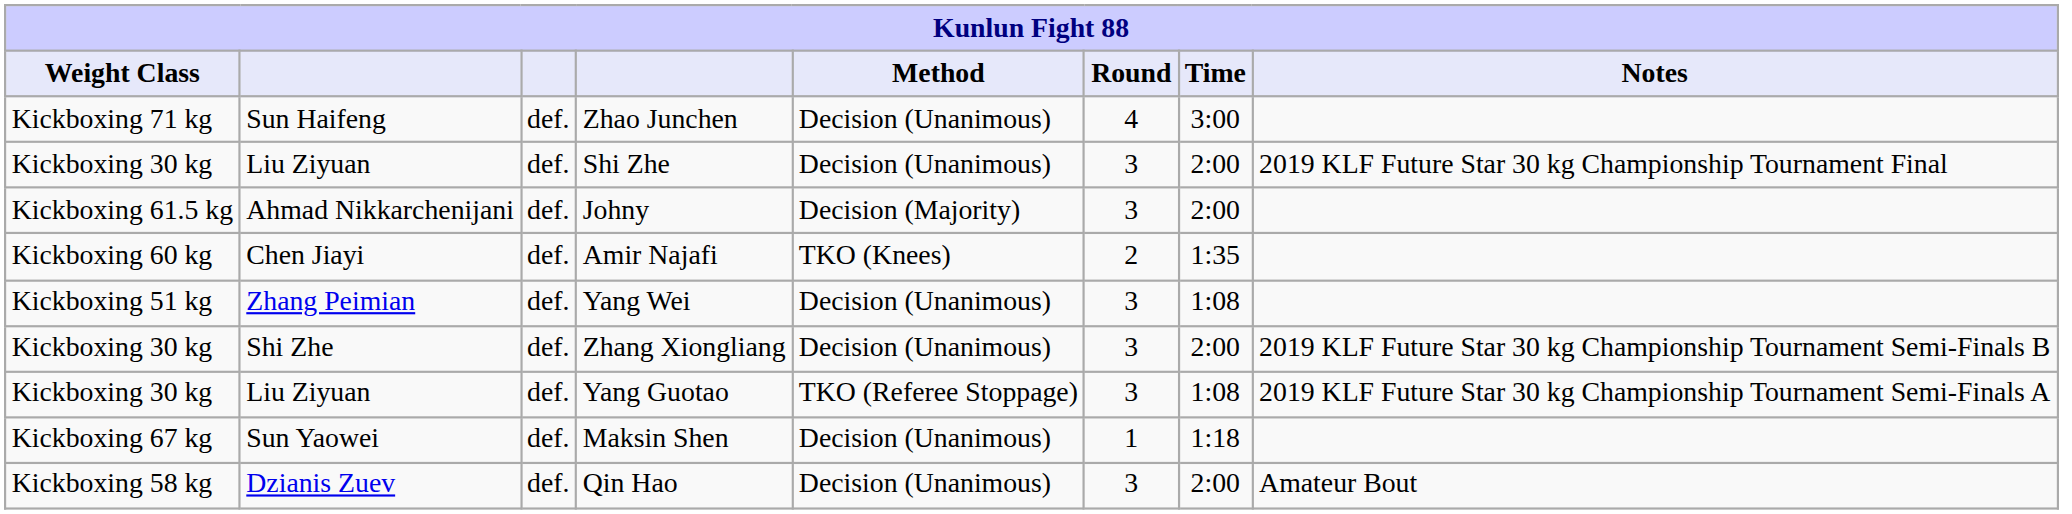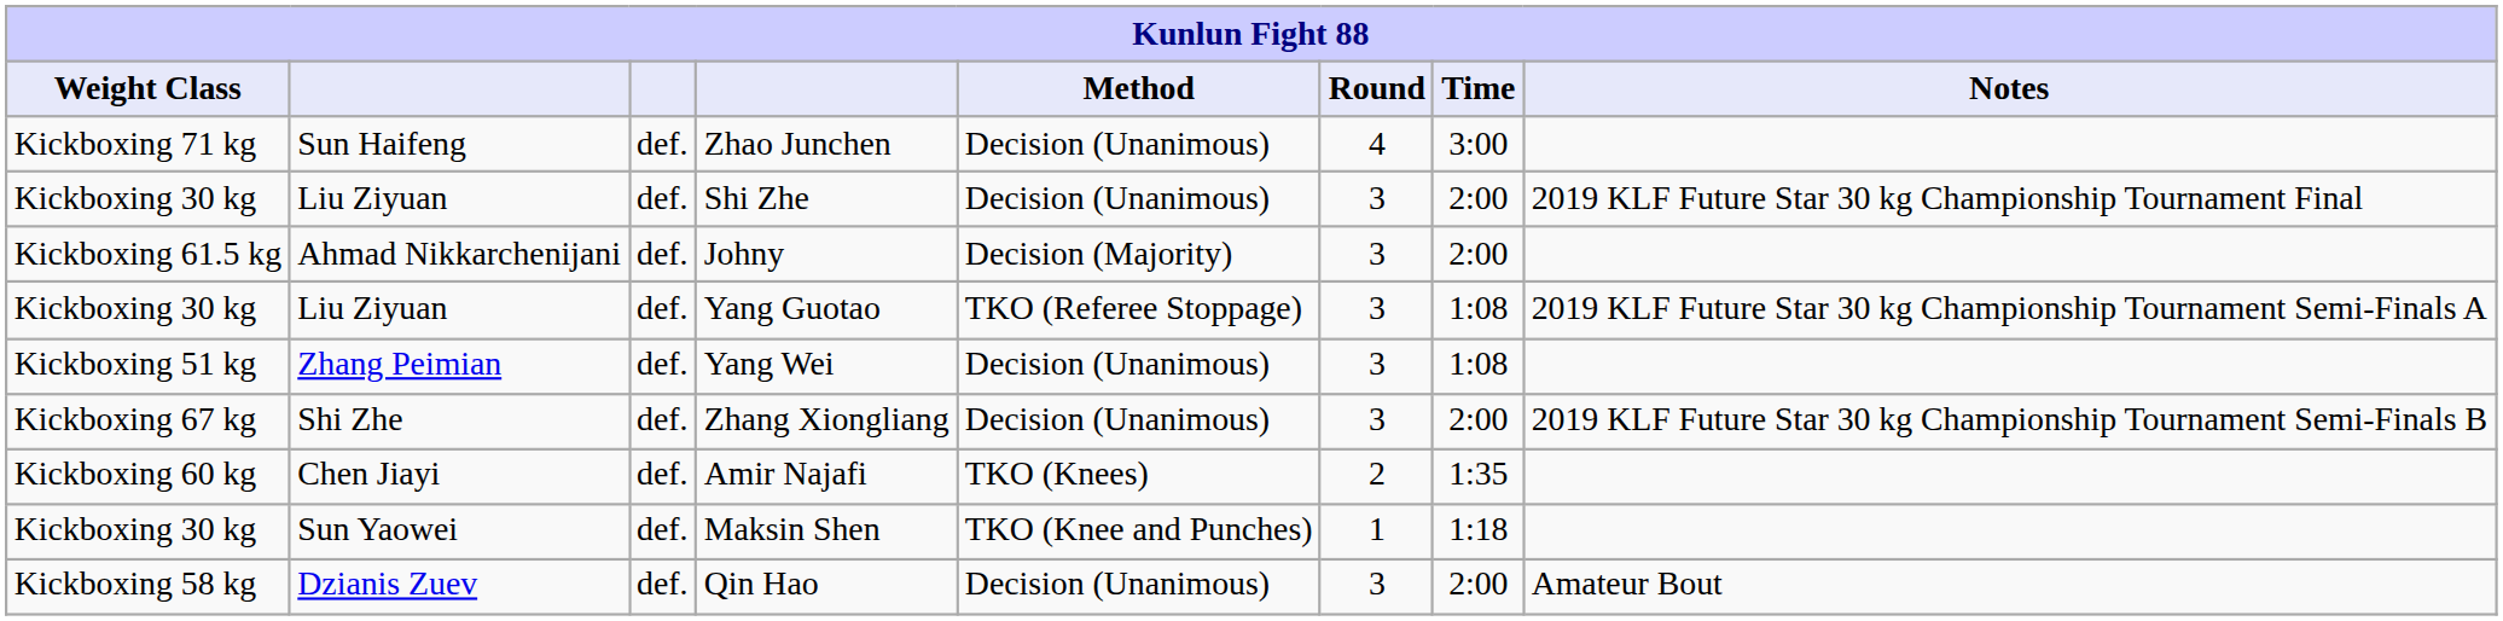rows swapped: Amir Najafi <-> Yang Guotao
Zhang Xiongliang | Weight Class: Kickboxing 30 kg -> Kickboxing 67 kg
Maksin Shen | Weight Class: Kickboxing 67 kg -> Kickboxing 30 kg
Maksin Shen | Method: Decision (Unanimous) -> TKO (Knee and Punches)
